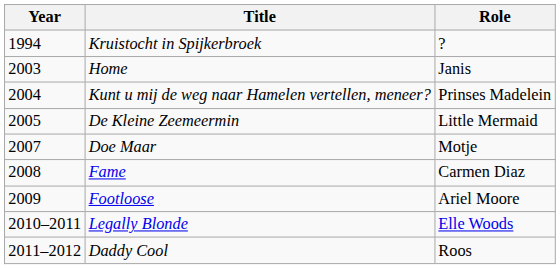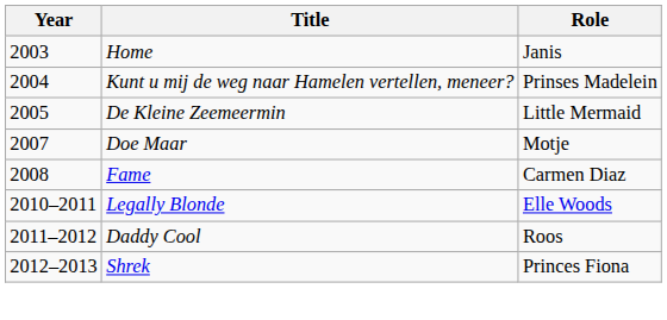- row: 1994 | Kruistocht in Spijkerbroek | ?
- row: 2009 | Footloose | Ariel Moore
+ row: 2012–2013 | Shrek | Princes Fiona
